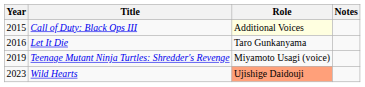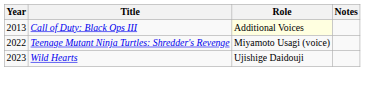Call of Duty: Black Ops III | Year: 2015 -> 2013
- row: 2016 | Let It Die | Taro Gunkanyama
Teenage Mutant Ninja Turtles: Shredder's Revenge | Year: 2019 -> 2022
Wild Hearts | Role: lightsalmon background -> no background
